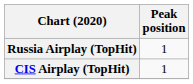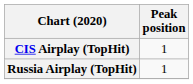rows swapped: CIS Airplay (TopHit) <-> Russia Airplay (TopHit)
